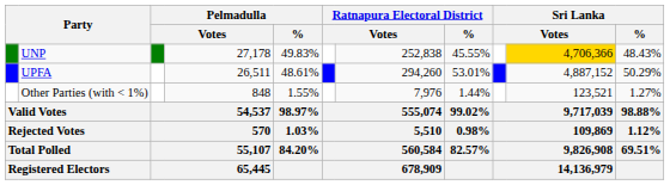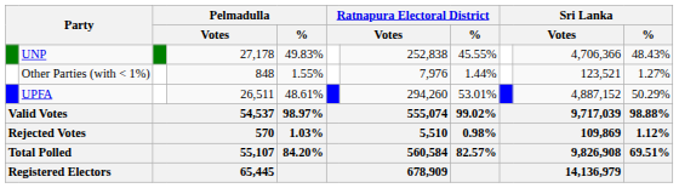UNP | column 10: gold background -> no background
rows swapped: UPFA <-> Other Parties (with < 1%)
